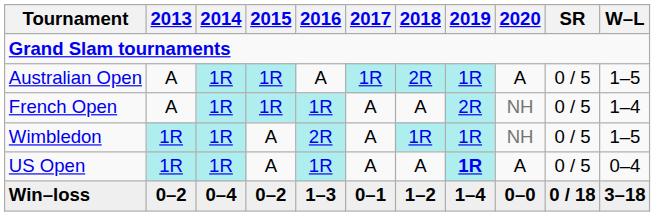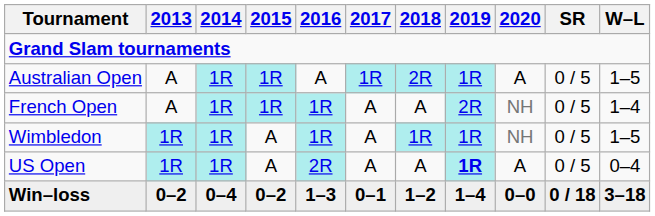Wimbledon | 2016: 2R -> 1R
US Open | 2016: 1R -> 2R
